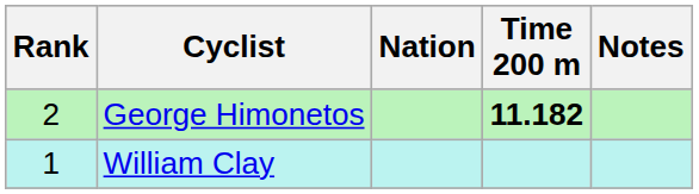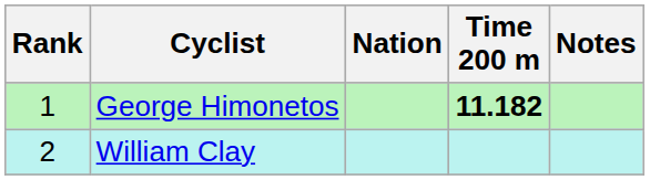George Himonetos | Rank: 2 -> 1
William Clay | Rank: 1 -> 2
